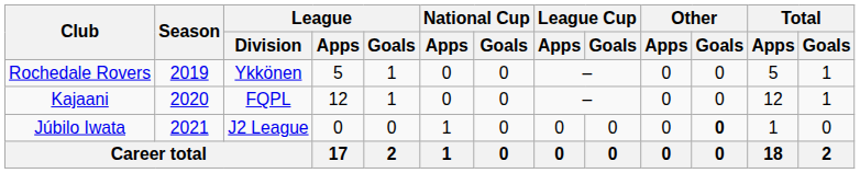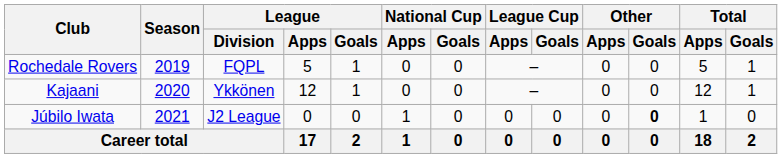Rochedale Rovers | League / Division: Ykkönen -> FQPL
Kajaani | League / Division: FQPL -> Ykkönen
